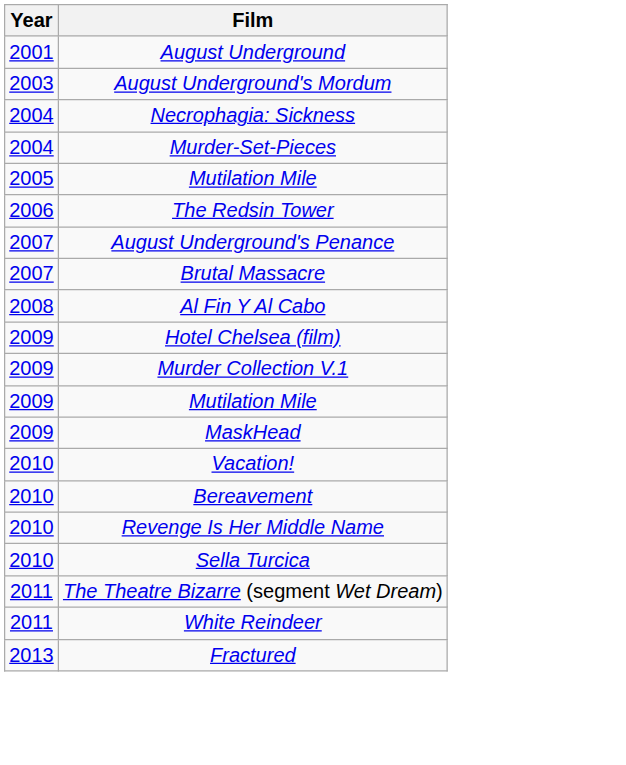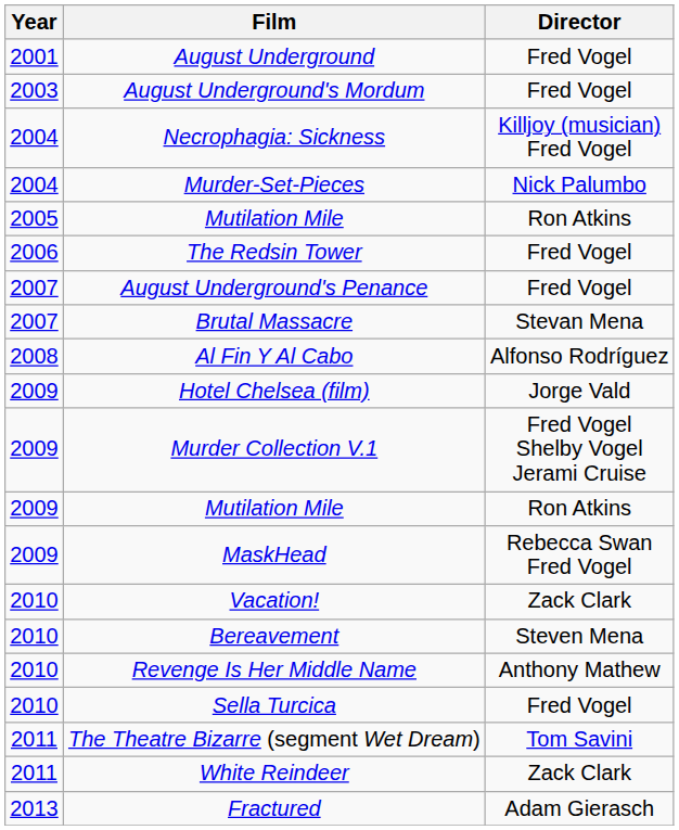+ column: Director | Fred Vogel | Fred Vogel | Killjoy (musician) Fred Vogel | Nick Palumbo | Ron Atkins | Fred Vogel | Fred Vogel | Stevan Mena | Alfonso Rodríguez | Jorge Vald | Fred Vogel Shelby Vogel Jerami Cruise | Ron Atkins | Rebecca Swan Fred Vogel | Zack Clark | Steven Mena | Anthony Mathew | Fred Vogel | Tom Savini | Zack Clark | Adam Gierasch
